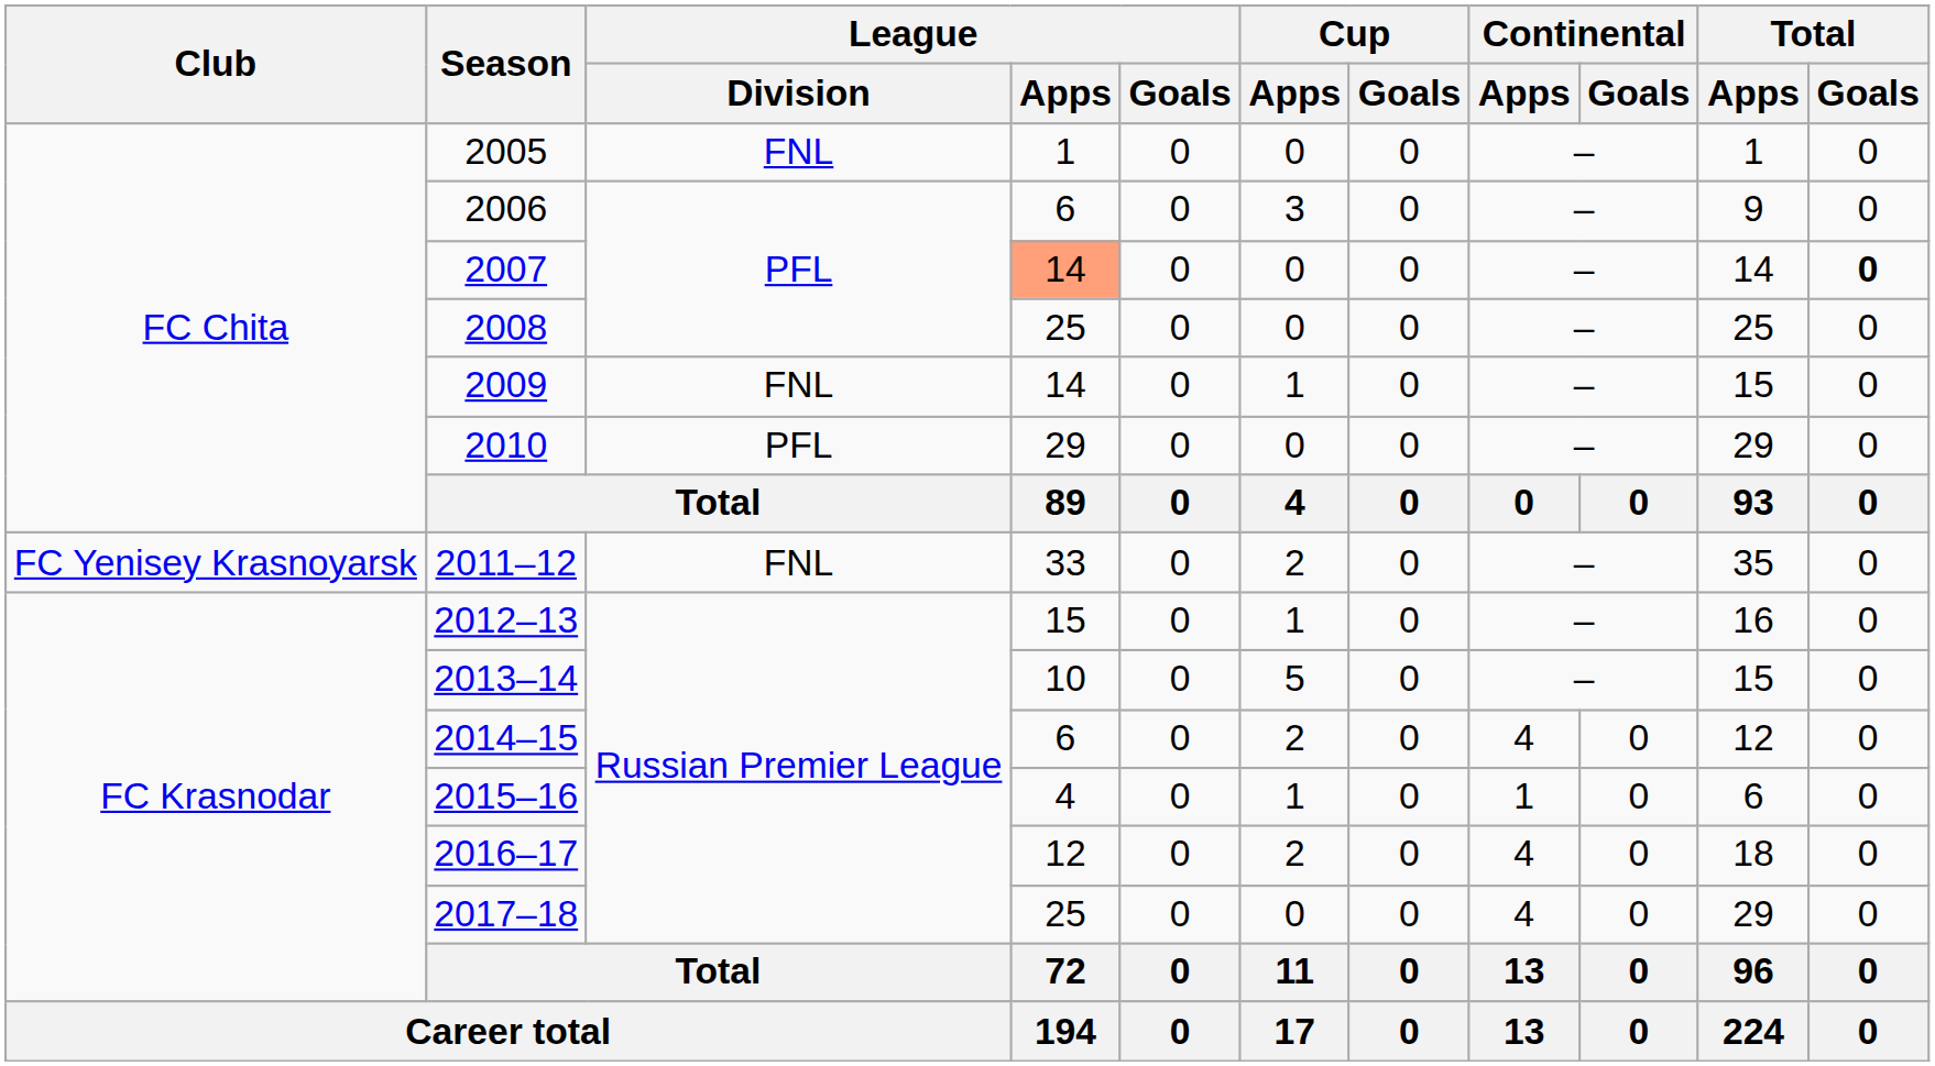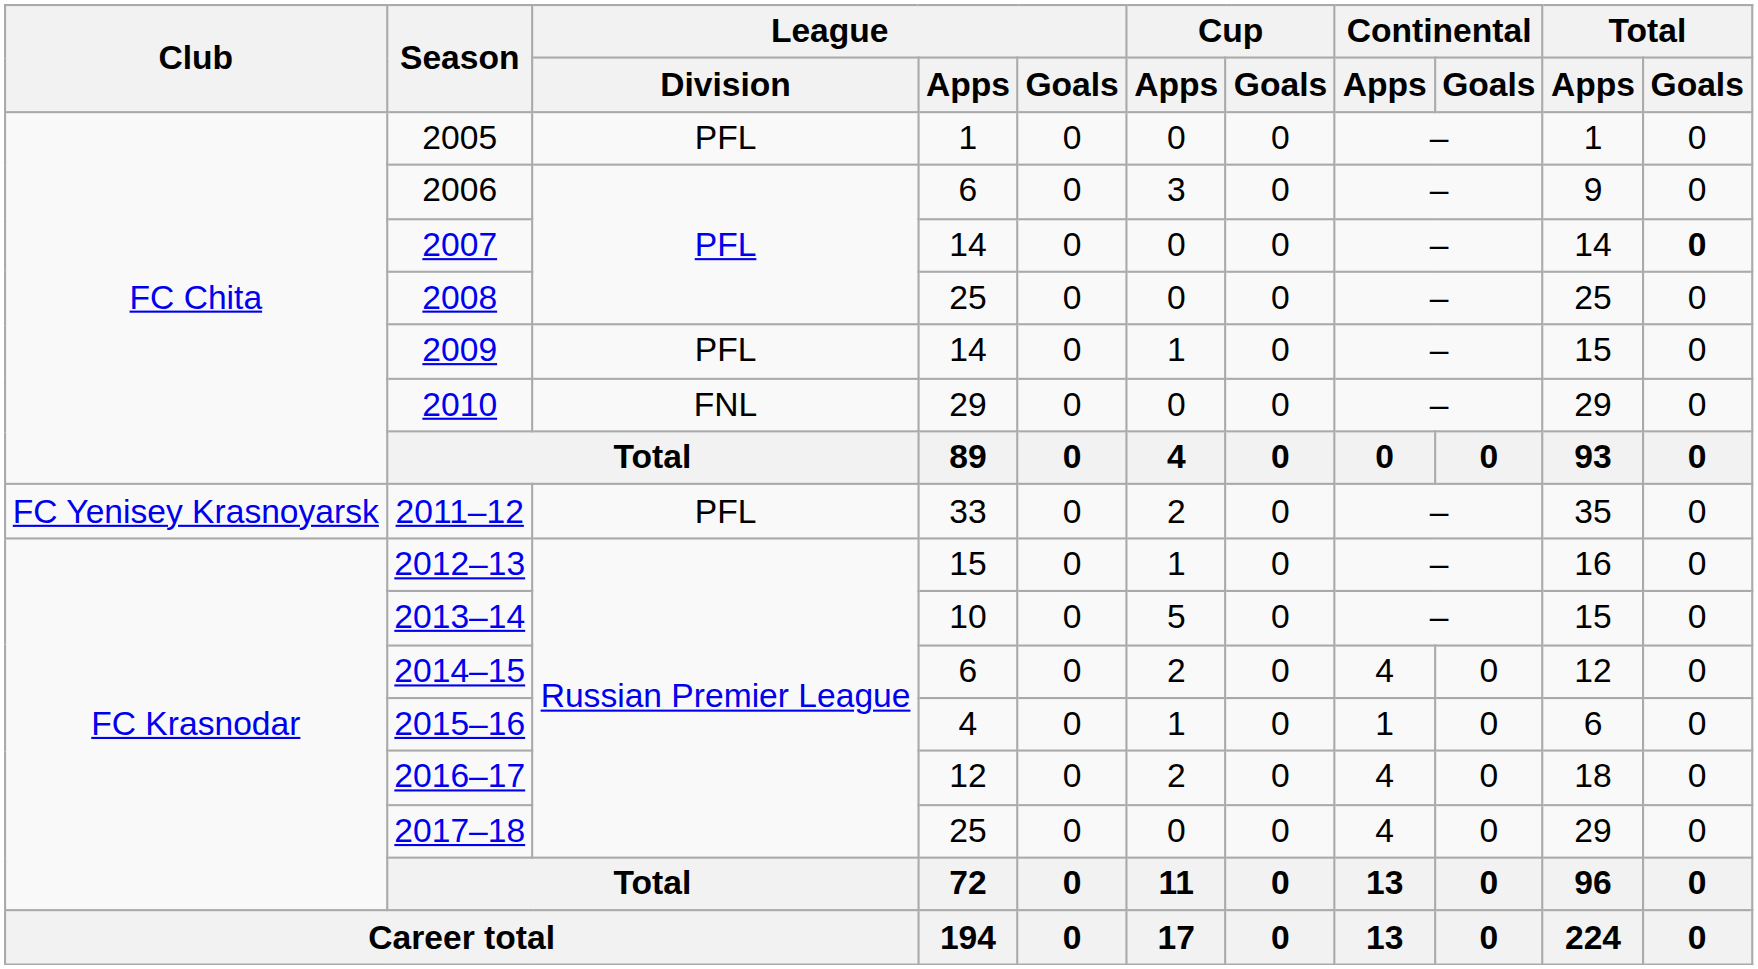2005 | League / Division: FNL -> PFL
2007 | League / Apps: lightsalmon background -> no background
2009 | League / Division: FNL -> PFL
2010 | League / Division: PFL -> FNL
2011–12 | League / Division: FNL -> PFL
